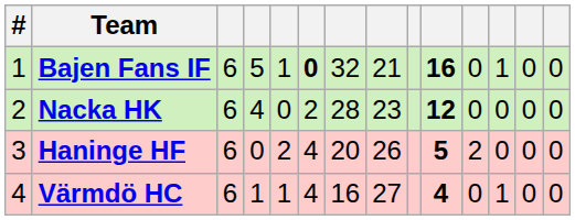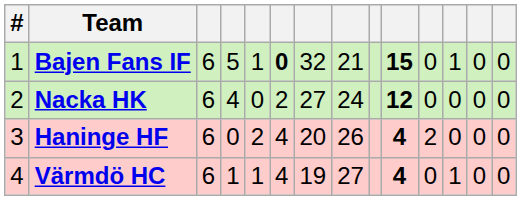Bajen Fans IF | column 10: 16 -> 15
Nacka HK | column 7: 28 -> 27
Nacka HK | column 8: 23 -> 24
Haninge HF | column 10: 5 -> 4
Värmdö HC | column 7: 16 -> 19
